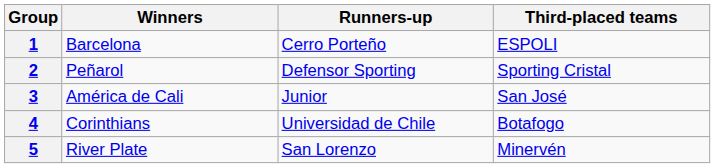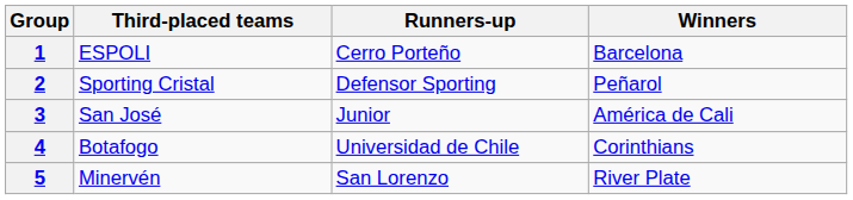columns swapped: Winners <-> Third-placed teams
